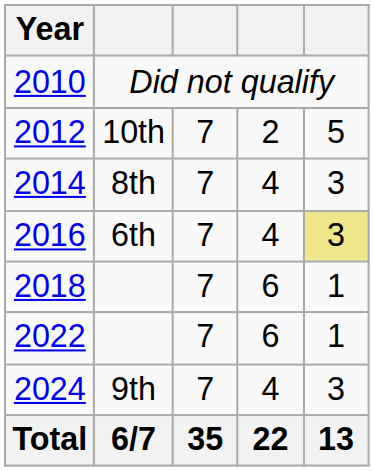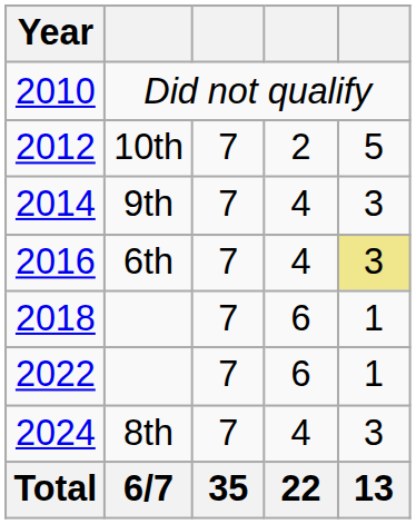2014 | column 2: 8th -> 9th
2024 | column 2: 9th -> 8th
